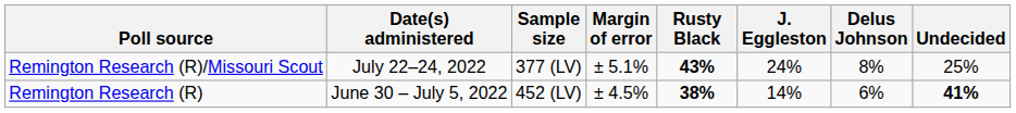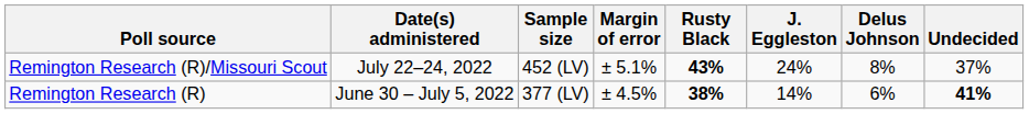Remington Research (R)/Missouri Scout | Sample size: 377 (LV) -> 452 (LV)
Remington Research (R)/Missouri Scout | Undecided: 25% -> 37%
Remington Research (R) | Sample size: 452 (LV) -> 377 (LV)
